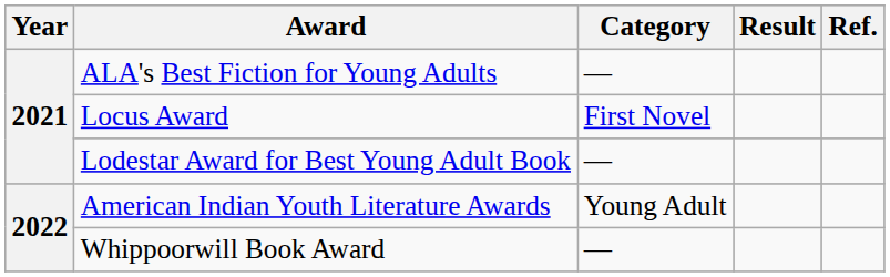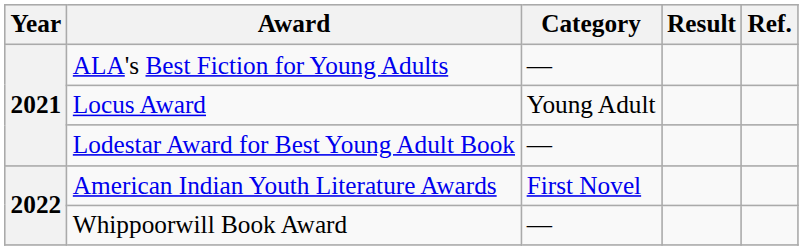Locus Award | Category: First Novel -> Young Adult
American Indian Youth Literature Awards | Category: Young Adult -> First Novel
